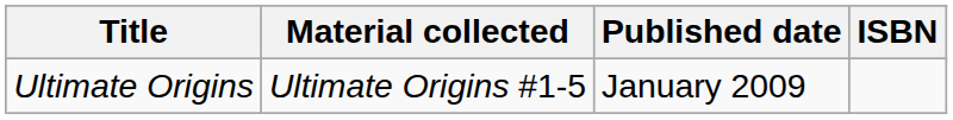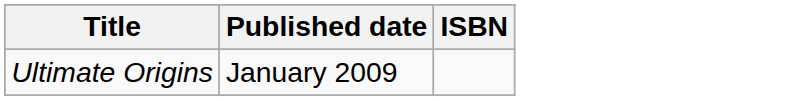- column: Material collected | Ultimate Origins #1-5
